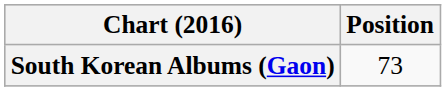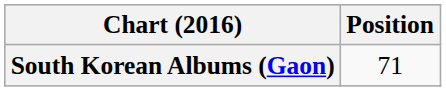South Korean Albums (Gaon) | Position: 73 -> 71
